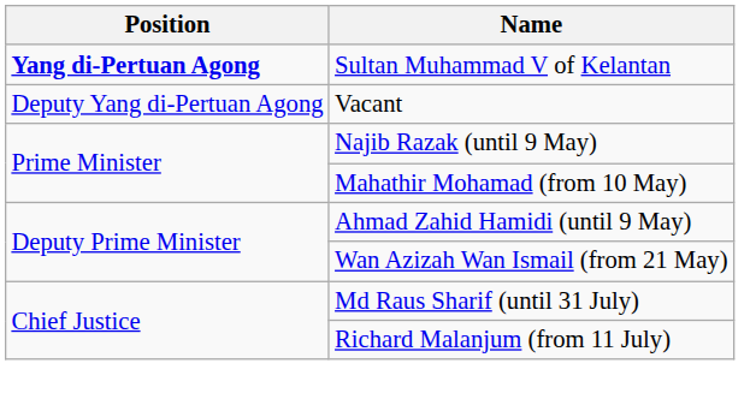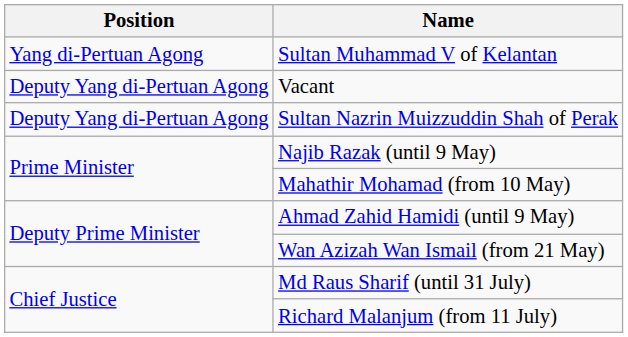Sultan Muhammad V of Kelantan | Position: bold -> normal
+ row: Deputy Yang di-Pertuan Agong | Sultan Nazrin Muizzuddin Shah of Perak
